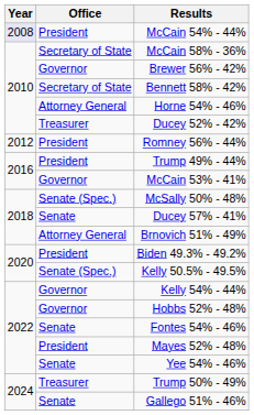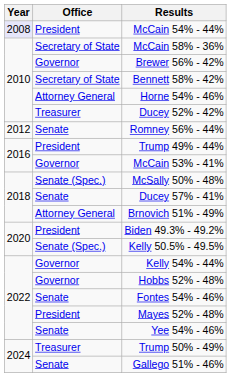Romney 56% - 44% | Office: President -> Senate
